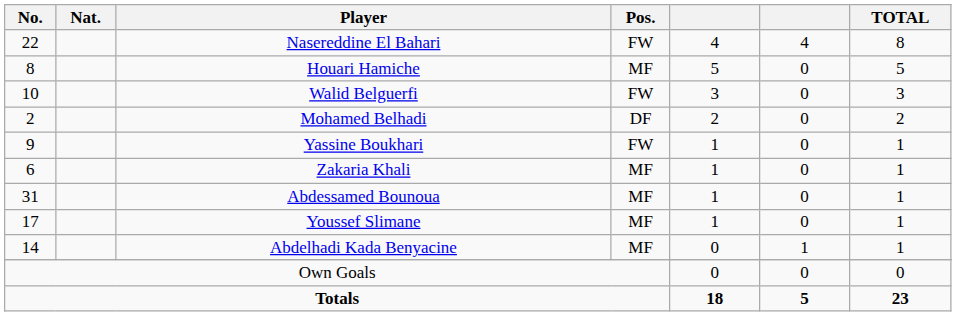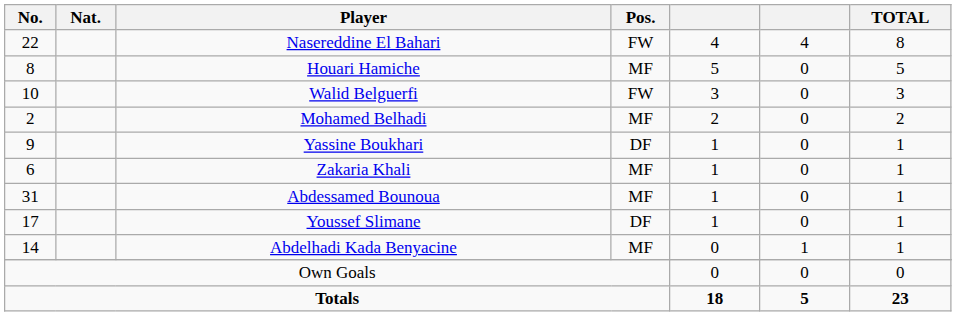Mohamed Belhadi | Pos.: DF -> MF
Yassine Boukhari | Pos.: FW -> DF
Youssef Slimane | Pos.: MF -> DF
